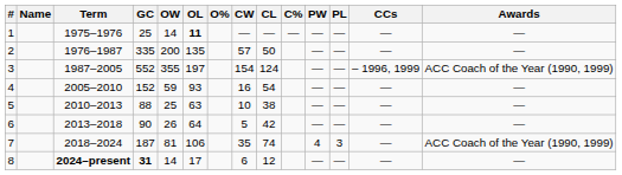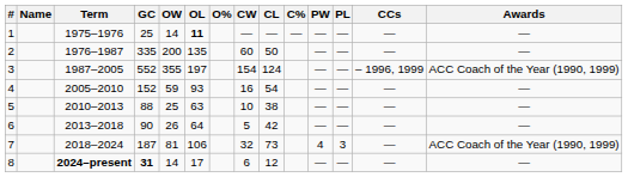2 | CW: 57 -> 60
7 | CW: 35 -> 32
7 | CL: 74 -> 73
